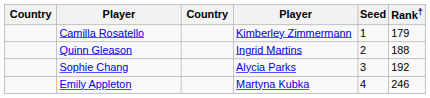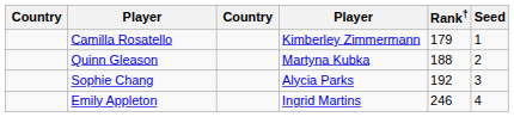columns swapped: Rank† <-> Seed
Quinn Gleason | column 4: Ingrid Martins -> Martyna Kubka
Emily Appleton | column 4: Martyna Kubka -> Ingrid Martins
